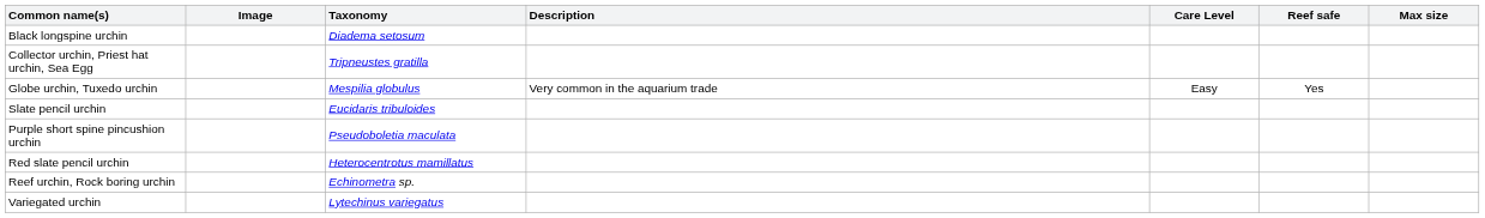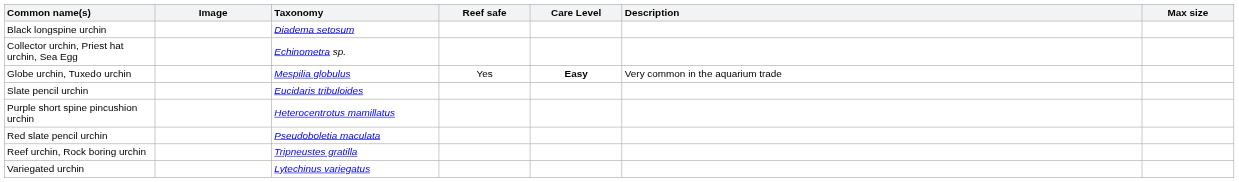columns swapped: Reef safe <-> Description
Collector urchin, Priest hat urchin, Sea Egg | Taxonomy: Tripneustes gratilla -> Echinometra sp.
Globe urchin, Tuxedo urchin | Care Level: normal -> bold
Purple short spine pincushion urchin | Taxonomy: Pseudoboletia maculata -> Heterocentrotus mamillatus
Red slate pencil urchin | Taxonomy: Heterocentrotus mamillatus -> Pseudoboletia maculata
Reef urchin, Rock boring urchin | Taxonomy: Echinometra sp. -> Tripneustes gratilla
